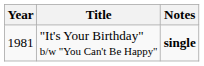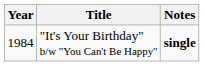"It's Your Birthday" b/w "You Can't Be Happy" | Year: 1981 -> 1984
